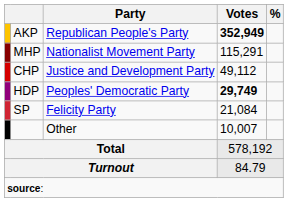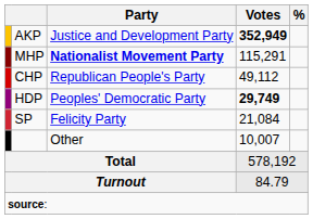AKP | Party: Republican People's Party -> Justice and Development Party
MHP | Party: normal -> bold
CHP | Party: Justice and Development Party -> Republican People's Party
